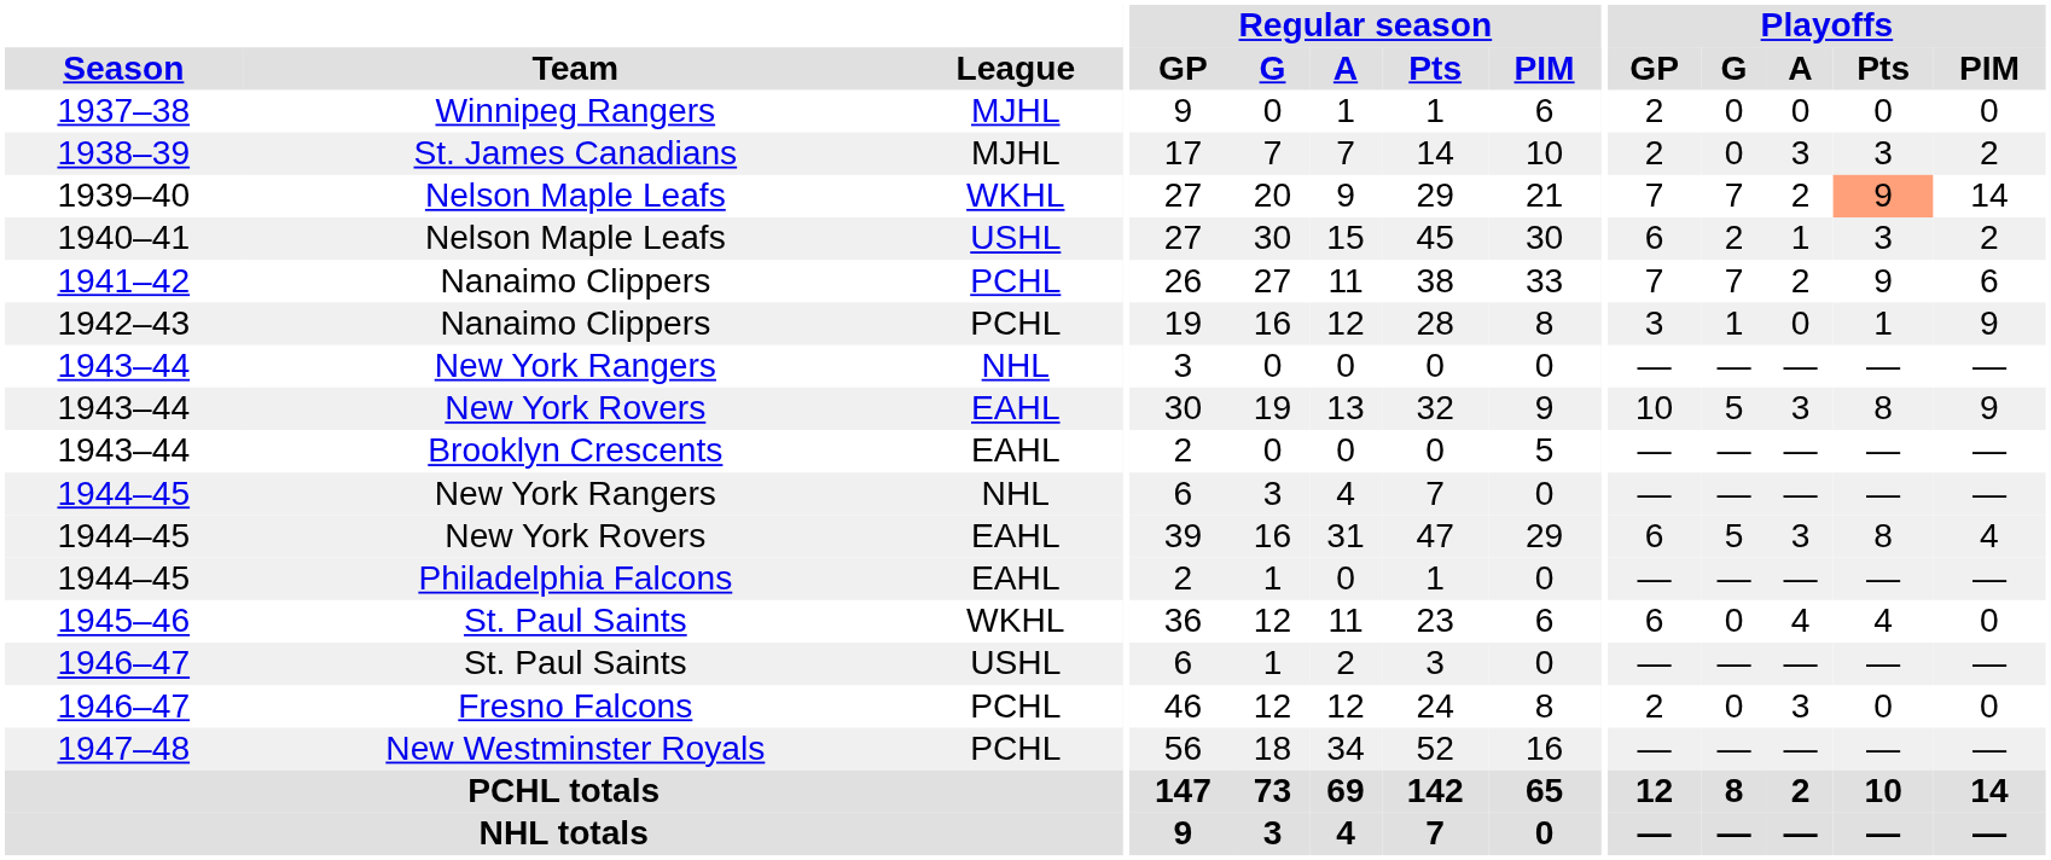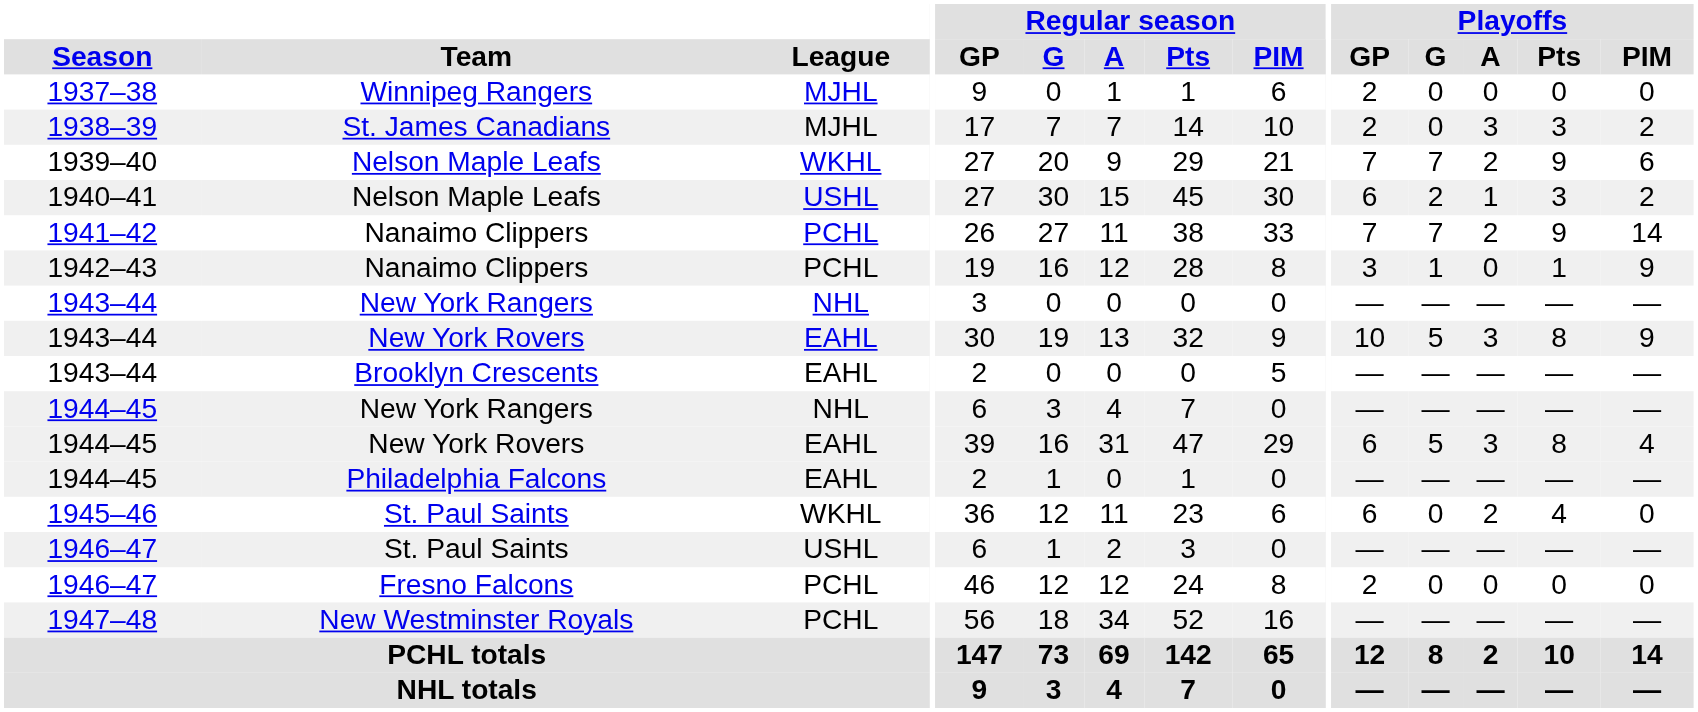1939–40 | Playoffs / Pts: lightsalmon background -> no background
1939–40 | Playoffs / PIM: 14 -> 6
1941–42 | Playoffs / PIM: 6 -> 14
1945–46 | Playoffs / A: 4 -> 2
1946–47 / Fresno Falcons | Playoffs / A: 3 -> 0
